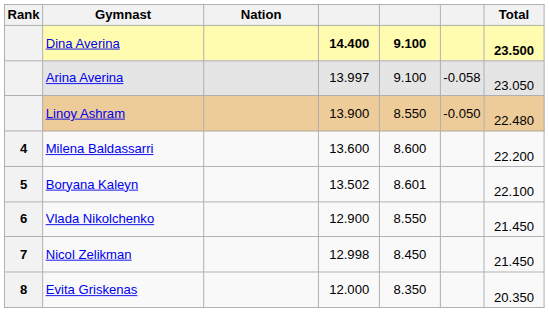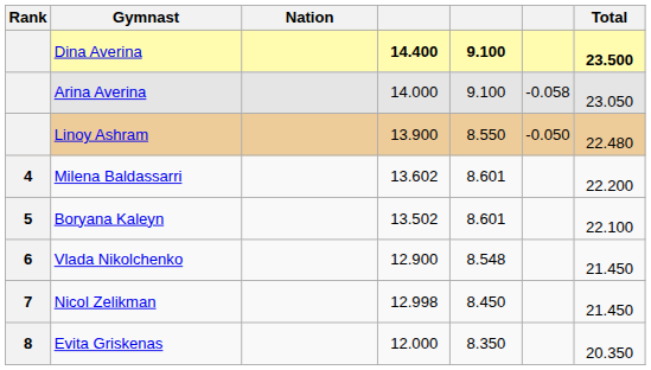Arina Averina | column 4: 13.997 -> 14.000
Milena Baldassarri | column 4: 13.600 -> 13.602
Milena Baldassarri | column 5: 8.600 -> 8.601
Vlada Nikolchenko | column 5: 8.550 -> 8.548
